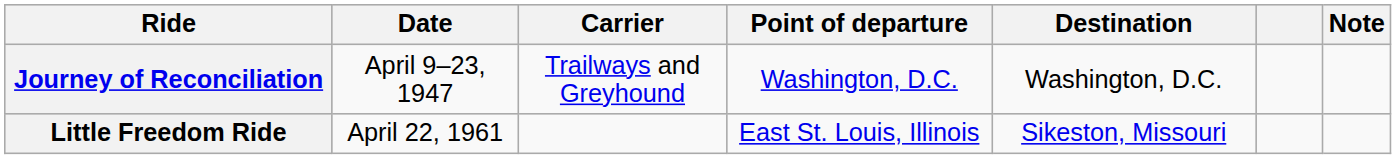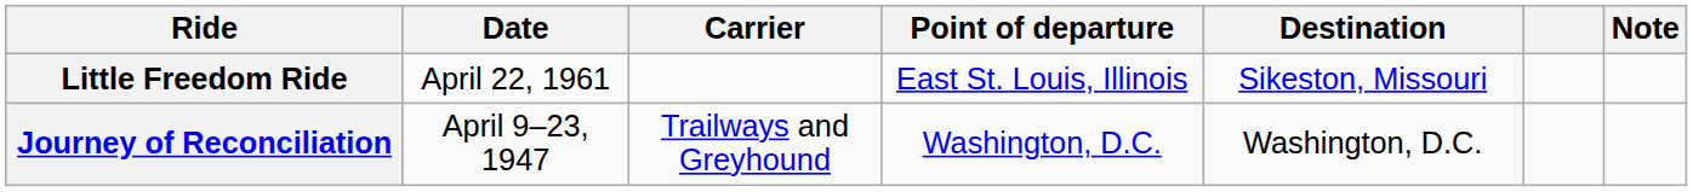rows swapped: Journey of Reconciliation <-> Little Freedom Ride
